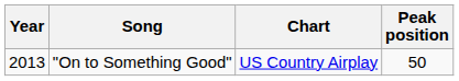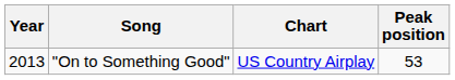"On to Something Good" | Peak position: 50 -> 53
